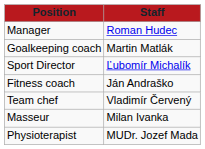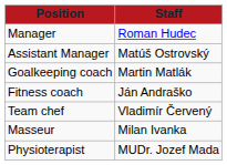+ row: Assistant Manager | Matúš Ostrovský
- row: Sport Director | Ľubomír Michalík
